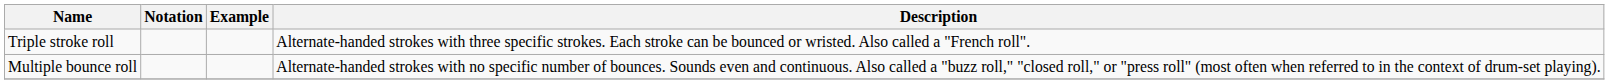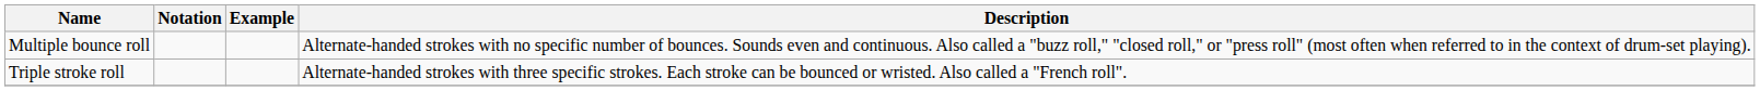rows swapped: Multiple bounce roll <-> Triple stroke roll
